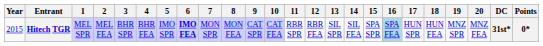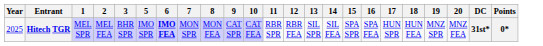- column: 4 | BHR FEA
Hitech TGR | Year: 2015 -> 2025
Hitech TGR | 16: lightblue background -> no background
